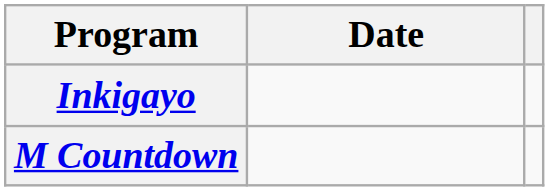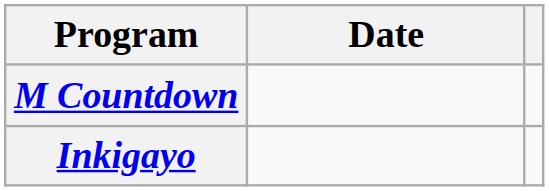rows swapped: Inkigayo <-> M Countdown
